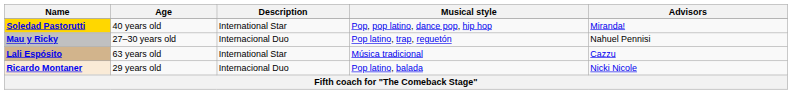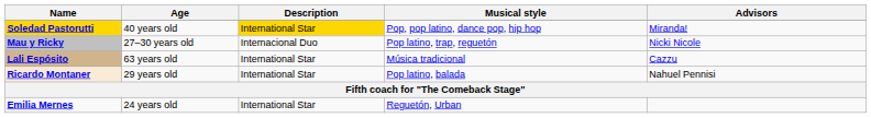Soledad Pastorutti | Description: no background -> gold background
Mau y Ricky | Advisors: Nahuel Pennisi -> Nicki Nicole
Ricardo Montaner | Description: Internacional Duo -> International Star
Ricardo Montaner | Advisors: Nicki Nicole -> Nahuel Pennisi
+ row: Emilia Mernes | 24 years old | International Star | Reguetón, Urban
